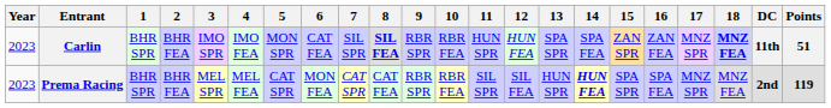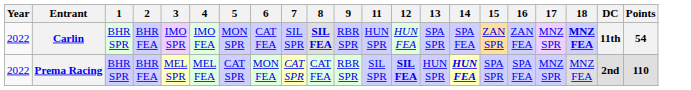- column: 10 | RBR FEA | RBR FEA
Carlin | Year: 2023 -> 2022
Carlin | Points: 51 -> 54
Prema Racing | Year: 2023 -> 2022
Prema Racing | 12: normal -> bold
Prema Racing | Points: 119 -> 110
